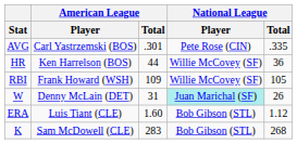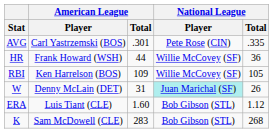HR | American League / Player: Ken Harrelson (BOS) -> Frank Howard (WSH)
RBI | American League / Player: Frank Howard (WSH) -> Ken Harrelson (BOS)
